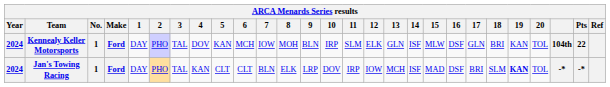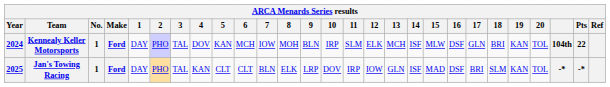Kennealy Keller Motorsports | 13: GLN -> MCH
Jan's Towing Racing | Year: 2024 -> 2025
Jan's Towing Racing | 13: MCH -> GLN
Jan's Towing Racing | 19: bold -> normal
